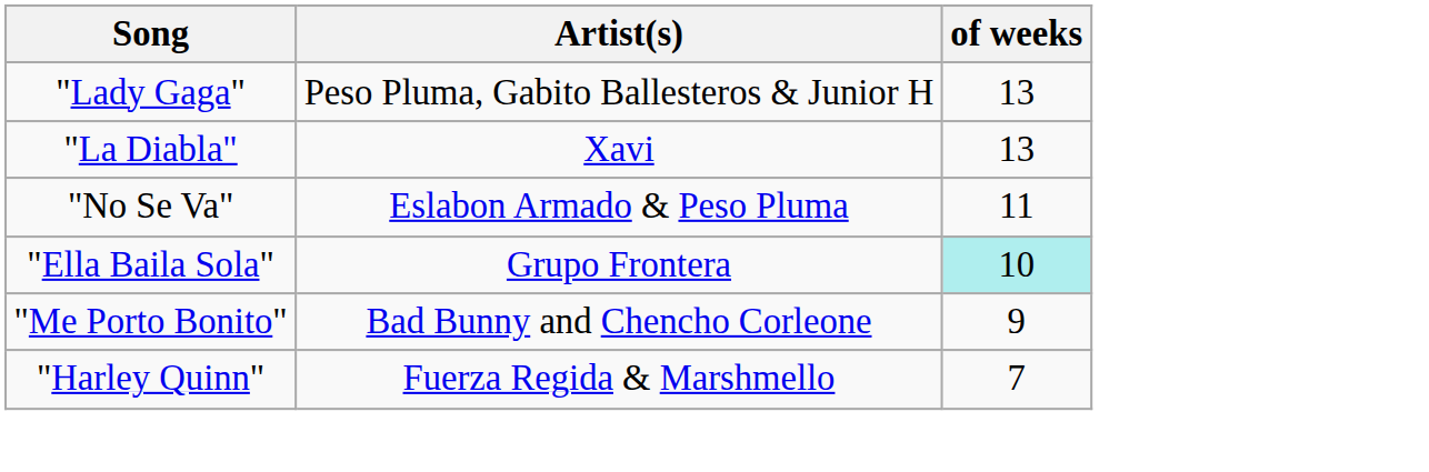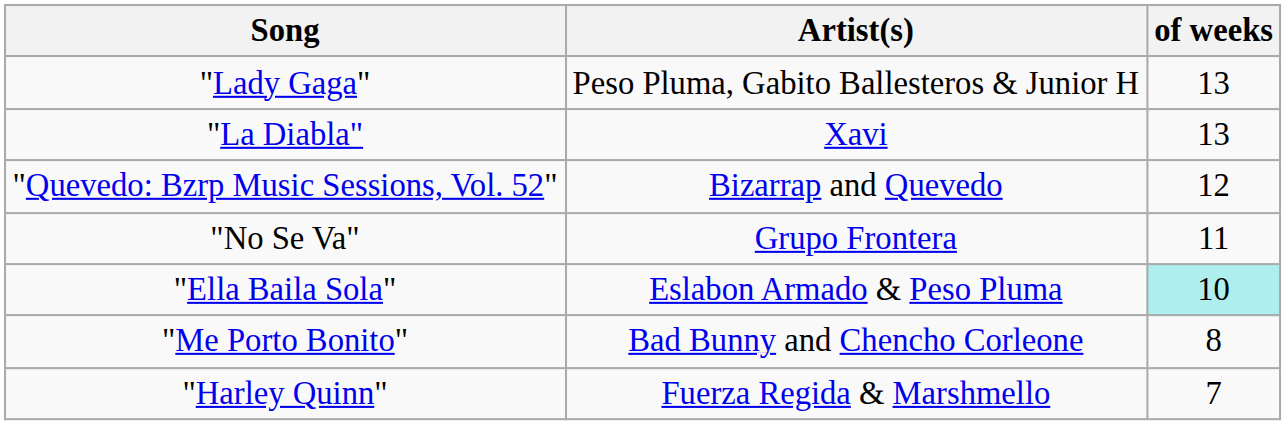+ row: "Quevedo: Bzrp Music Sessions, Vol. 52" | Bizarrap and Quevedo | 12
"No Se Va" | Artist(s): Eslabon Armado & Peso Pluma -> Grupo Frontera
"Ella Baila Sola" | Artist(s): Grupo Frontera -> Eslabon Armado & Peso Pluma
"Me Porto Bonito" | of weeks: 9 -> 8
